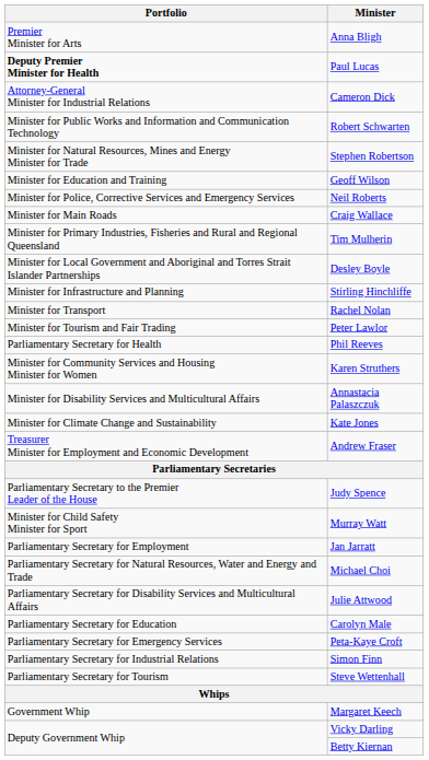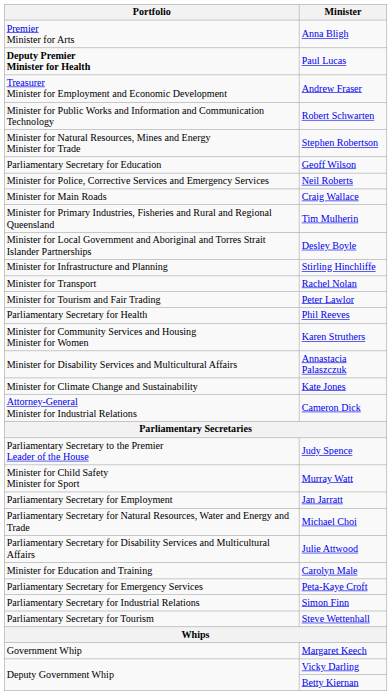rows swapped: Andrew Fraser <-> Cameron Dick
Geoff Wilson | Portfolio: Minister for Education and Training -> Parliamentary Secretary for Education
Carolyn Male | Portfolio: Parliamentary Secretary for Education -> Minister for Education and Training
